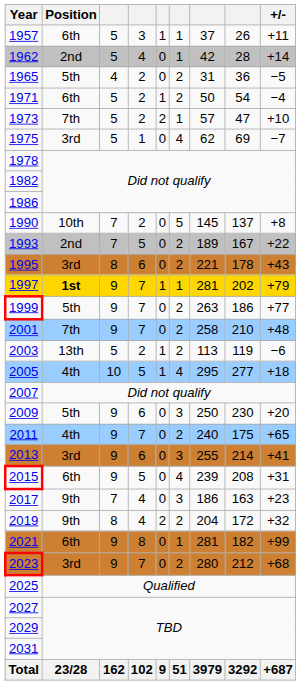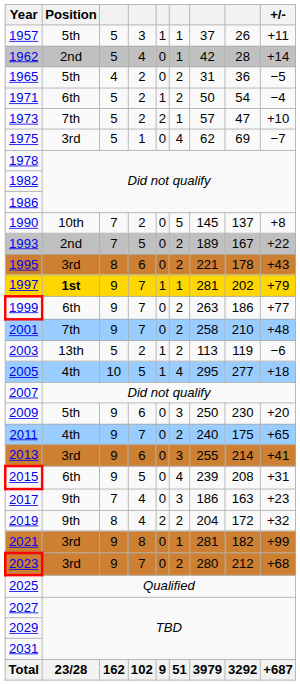1957 | Position: 6th -> 5th
1999 | Position: 5th -> 6th
2021 | Position: 6th -> 3rd
